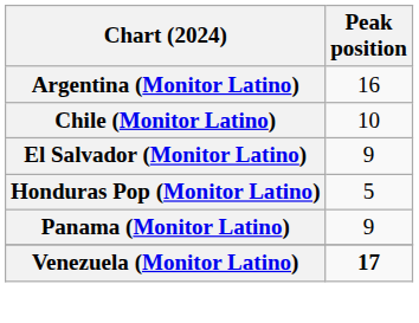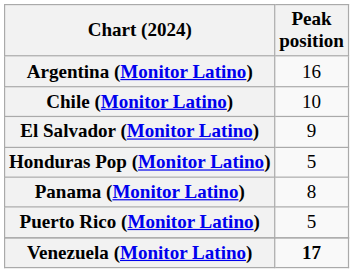Panama (Monitor Latino) | Peak position: 9 -> 8
+ row: Puerto Rico (Monitor Latino) | 5
